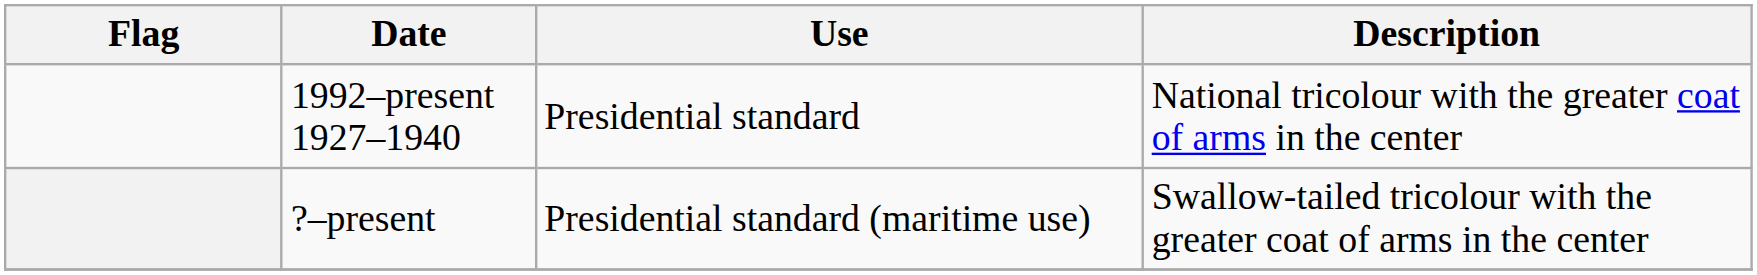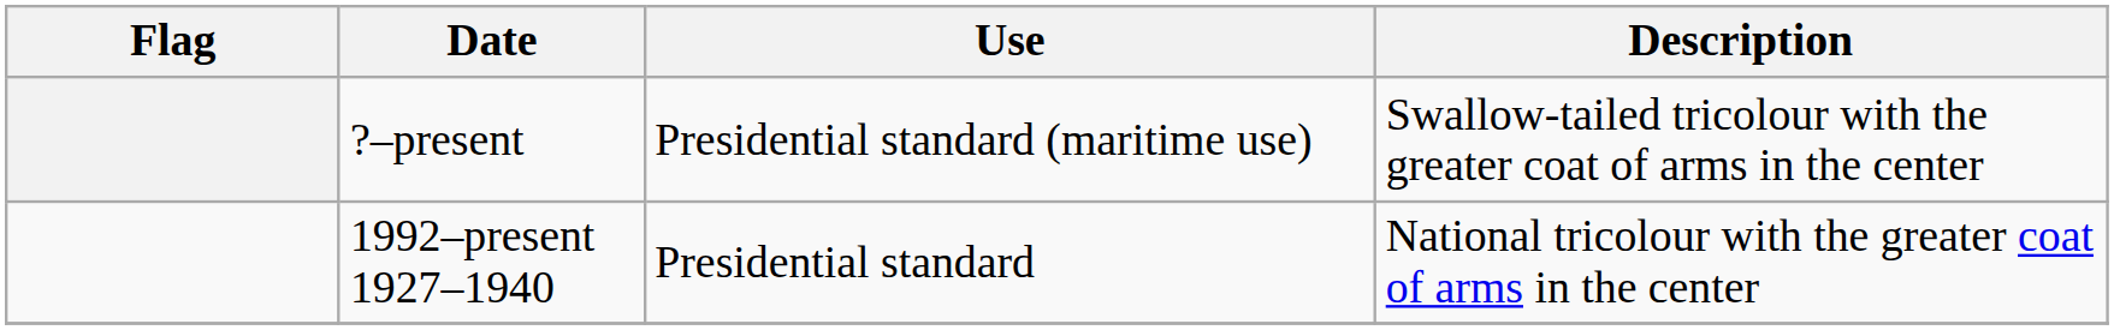rows swapped: 1992–present 1927–1940 <-> ?–present
